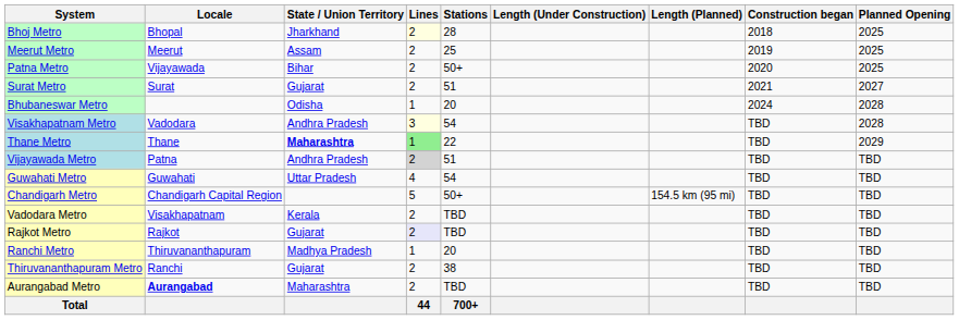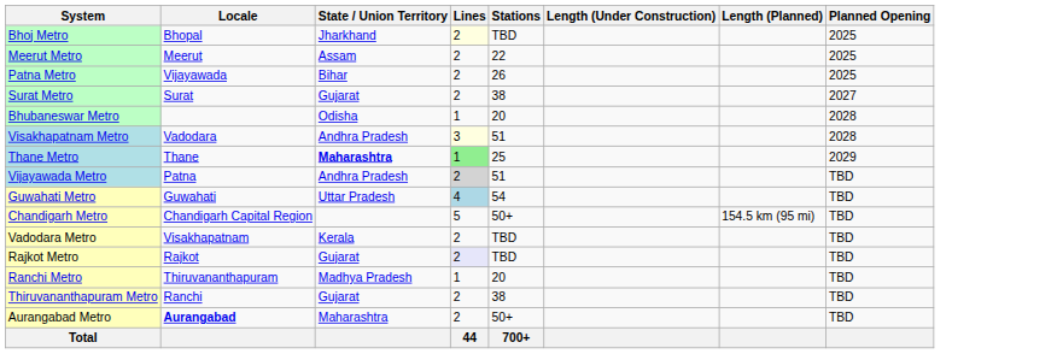- column: Construction began | 2018 | 2019 | 2020 | 2021 | 2024 | TBD | TBD | TBD | TBD | TBD | TBD | TBD | TBD | TBD | TBD
Bhoj Metro | Stations: 28 -> TBD
Meerut Metro | Stations: 25 -> 22
Patna Metro | Stations: 50+ -> 26
Surat Metro | Stations: 51 -> 38
Visakhapatnam Metro | Stations: 54 -> 51
Thane Metro | Stations: 22 -> 25
Guwahati Metro | Lines: no background -> lightblue background
Aurangabad Metro | Stations: TBD -> 50+
